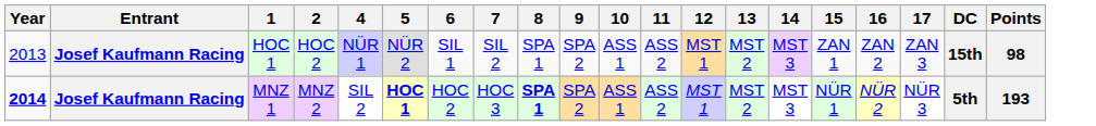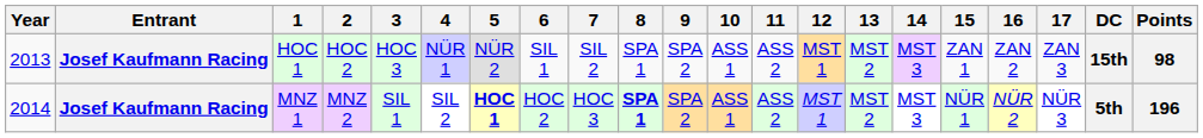+ column: 3 | HOC 3 | SIL 1
MNZ 1 | Year: bold -> normal
MNZ 1 | Points: 193 -> 196
